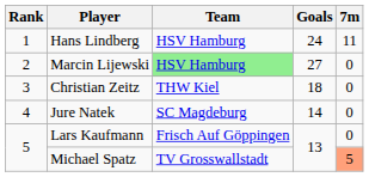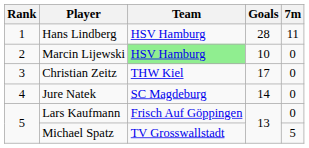Hans Lindberg | Goals: 24 -> 28
Marcin Lijewski | Goals: 27 -> 10
Christian Zeitz | Goals: 18 -> 17
Michael Spatz | 7m: lightsalmon background -> no background
